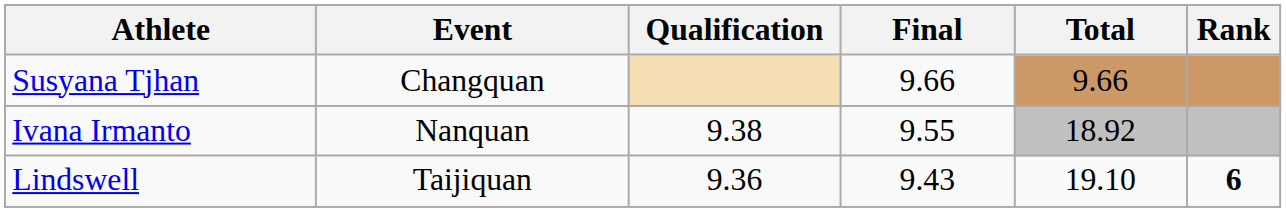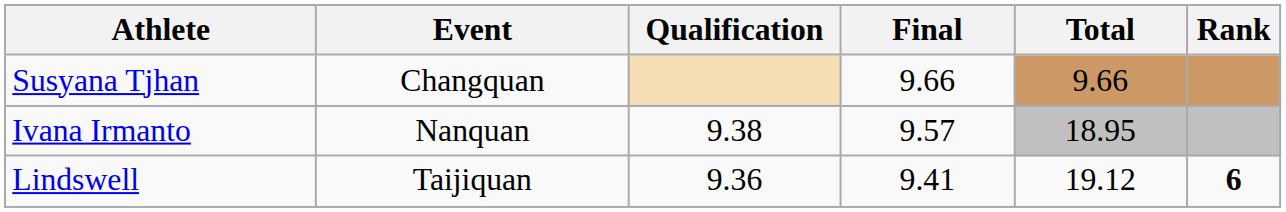Ivana Irmanto | Final: 9.55 -> 9.57
Ivana Irmanto | Total: 18.92 -> 18.95
Lindswell | Final: 9.43 -> 9.41
Lindswell | Total: 19.10 -> 19.12
